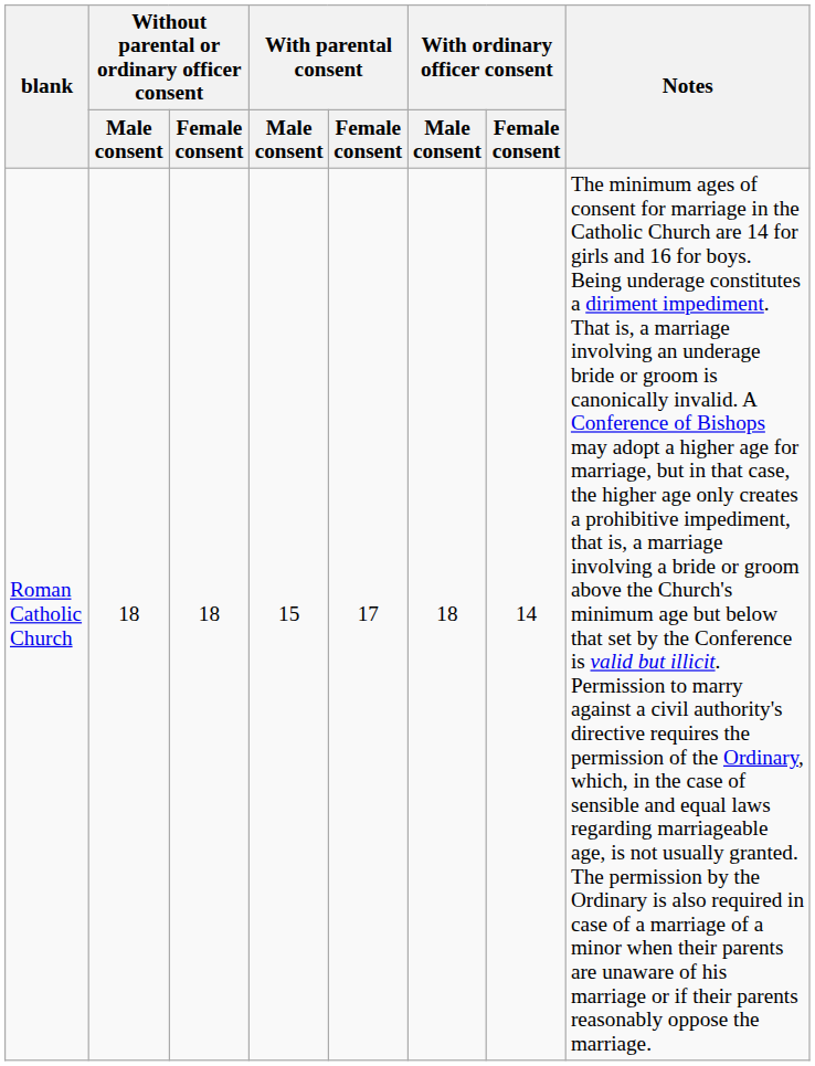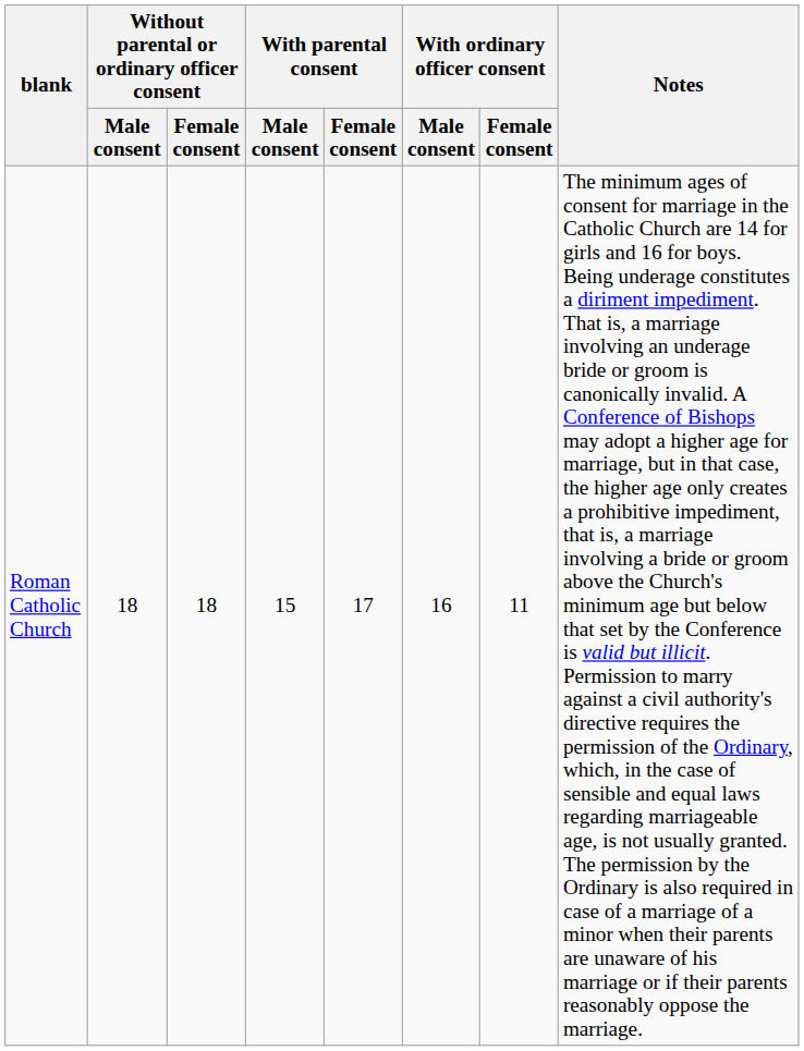Roman Catholic Church | With ordinary officer consent / Male consent: 18 -> 16
Roman Catholic Church | With ordinary officer consent / Female consent: 14 -> 11
